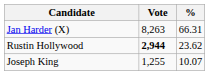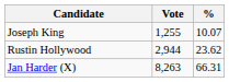rows swapped: Jan Harder (X) <-> Joseph King
Rustin Hollywood | Vote: bold -> normal
